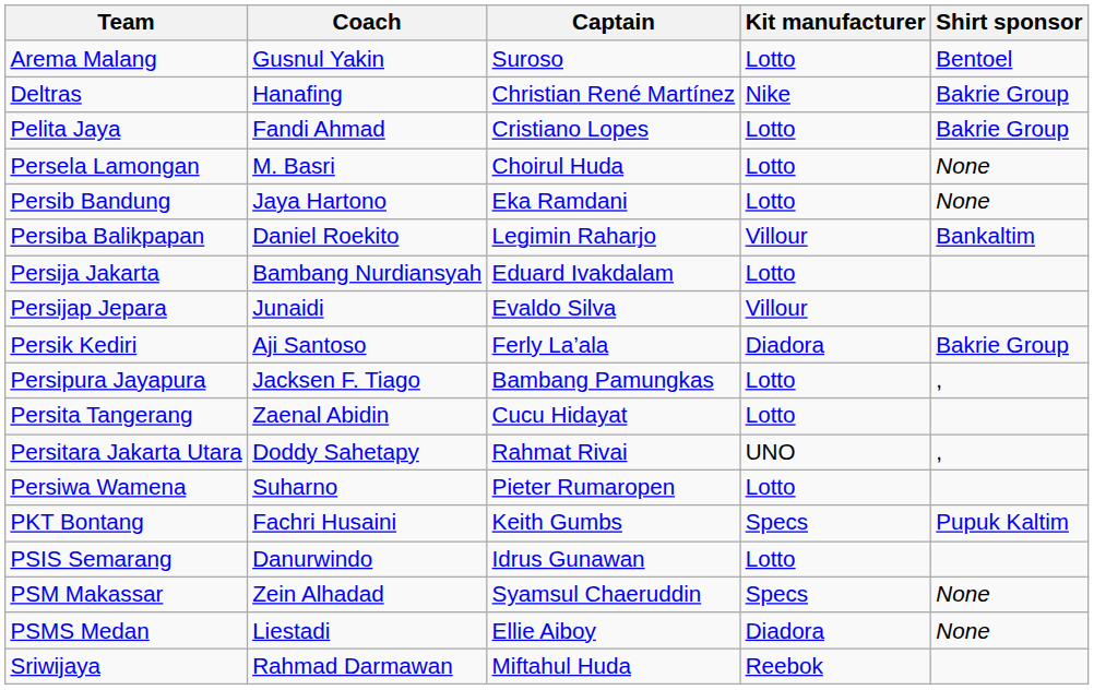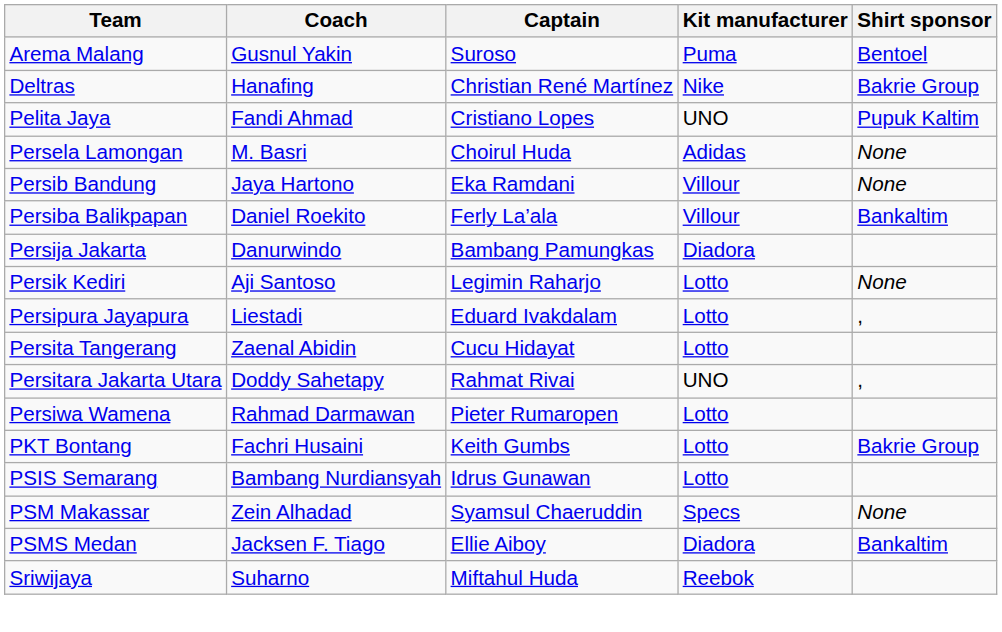Arema Malang | Kit manufacturer: Lotto -> Puma
Pelita Jaya | Kit manufacturer: Lotto -> UNO
Pelita Jaya | Shirt sponsor: Bakrie Group -> Pupuk Kaltim
Persela Lamongan | Kit manufacturer: Lotto -> Adidas
Persib Bandung | Kit manufacturer: Lotto -> Villour
Persiba Balikpapan | Captain: Legimin Raharjo -> Ferly La’ala
Persija Jakarta | Coach: Bambang Nurdiansyah -> Danurwindo
Persija Jakarta | Captain: Eduard Ivakdalam -> Bambang Pamungkas
Persija Jakarta | Kit manufacturer: Lotto -> Diadora
- row: Persijap Jepara | Junaidi | Evaldo Silva | Villour
Persik Kediri | Captain: Ferly La’ala -> Legimin Raharjo
Persik Kediri | Kit manufacturer: Diadora -> Lotto
Persik Kediri | Shirt sponsor: Bakrie Group -> None
Persipura Jayapura | Coach: Jacksen F. Tiago -> Liestadi
Persipura Jayapura | Captain: Bambang Pamungkas -> Eduard Ivakdalam
Persiwa Wamena | Coach: Suharno -> Rahmad Darmawan
PKT Bontang | Kit manufacturer: Specs -> Lotto
PKT Bontang | Shirt sponsor: Pupuk Kaltim -> Bakrie Group
PSIS Semarang | Coach: Danurwindo -> Bambang Nurdiansyah
PSMS Medan | Coach: Liestadi -> Jacksen F. Tiago
PSMS Medan | Shirt sponsor: None -> Bankaltim
Sriwijaya | Coach: Rahmad Darmawan -> Suharno
